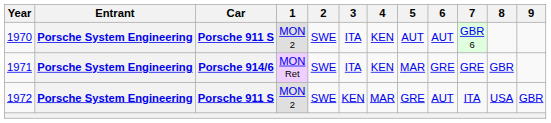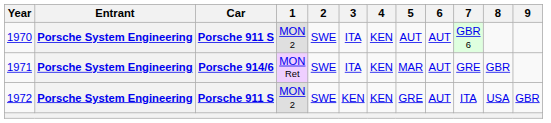1971 | 6: GRE -> AUT
1972 | 4: MAR -> KEN
